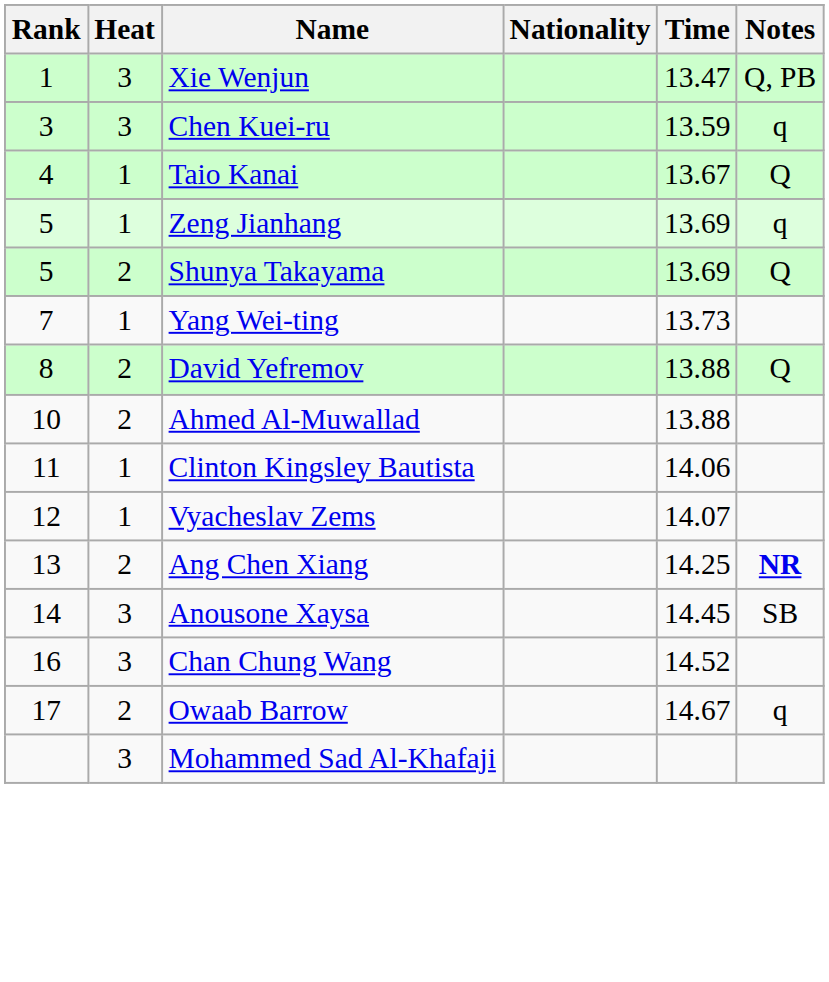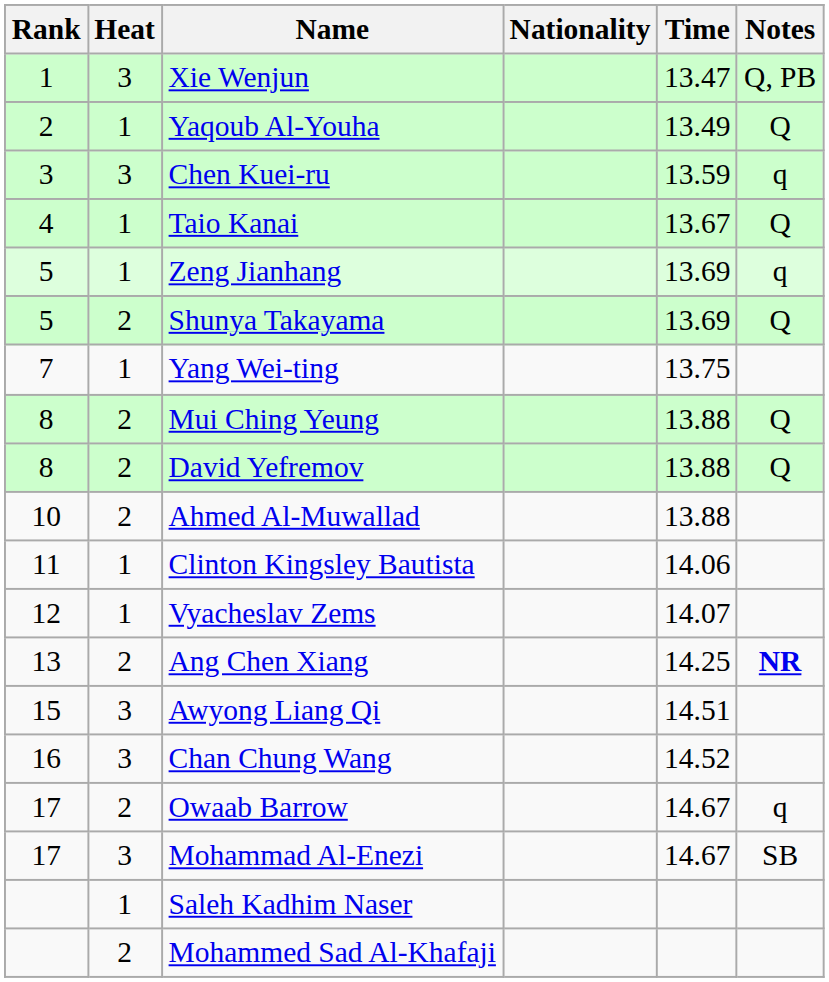+ row: 2 | 1 | Yaqoub Al-Youha | 13.49 | Q
Yang Wei-ting | Time: 13.73 -> 13.75
+ row: 8 | 2 | Mui Ching Yeung | 13.88 | Q
- row: 14 | 3 | Anousone Xaysa | 14.45 | SB
+ row: 15 | 3 | Awyong Liang Qi | 14.51
+ row: 17 | 3 | Mohammad Al-Enezi | 14.67 | SB
+ row: 1 | Saleh Kadhim Naser
Mohammed Sad Al-Khafaji | Heat: 3 -> 2
